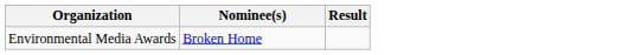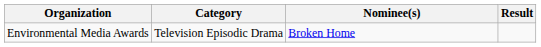+ column: Category | Television Episodic Drama
